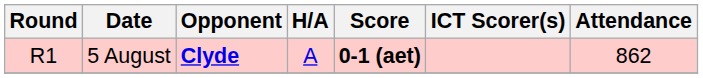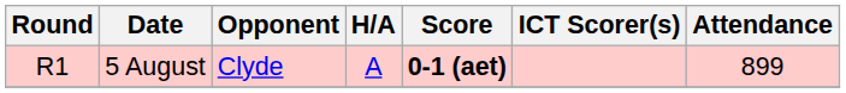5 August | Opponent: bold -> normal
5 August | Attendance: 862 -> 899
